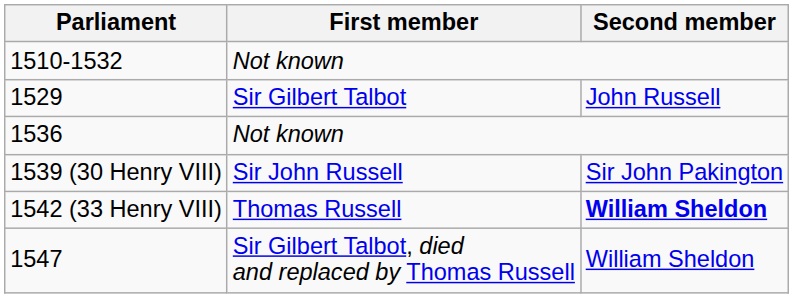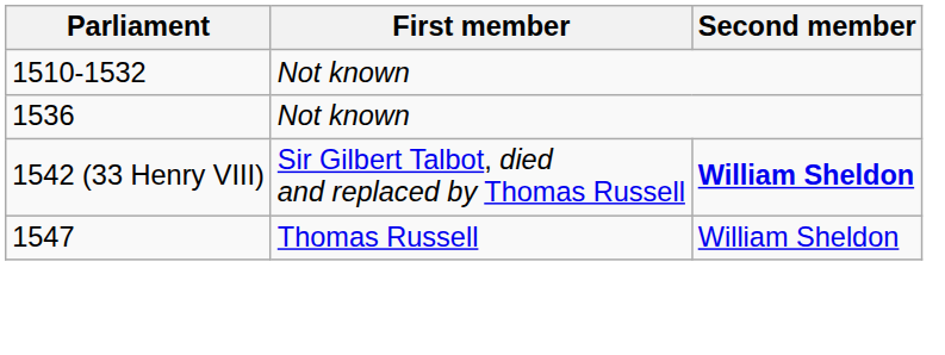- row: 1529 | Sir Gilbert Talbot | John Russell
- row: 1539 (30 Henry VIII) | Sir John Russell | Sir John Pakington
1542 (33 Henry VIII) | First member: Thomas Russell -> Sir Gilbert Talbot, died and replaced by Thomas Russell
1547 | First member: Sir Gilbert Talbot, died and replaced by Thomas Russell -> Thomas Russell
